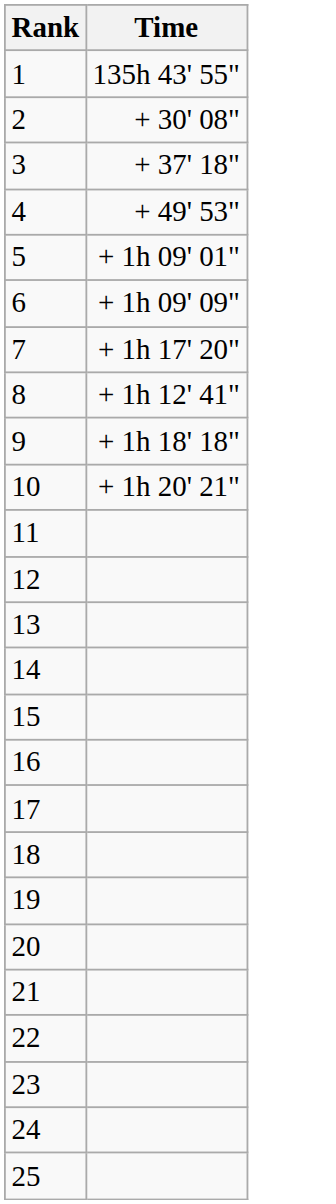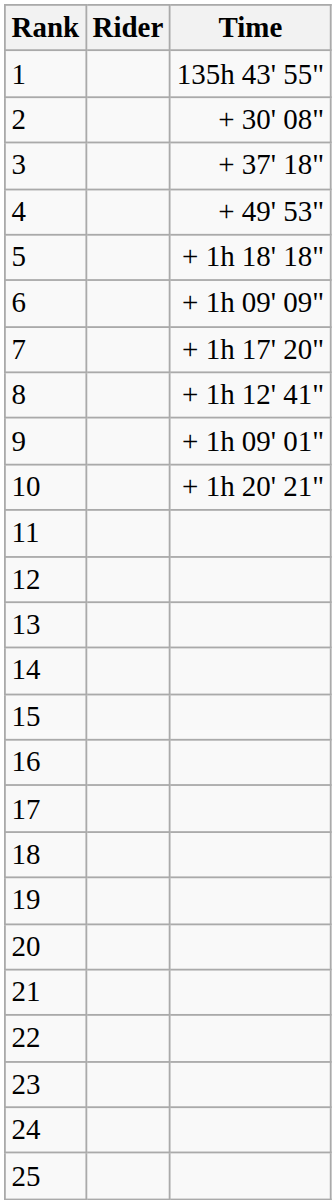+ column: Rider
5 | Time: + 1h 09' 01" -> + 1h 18' 18"
9 | Time: + 1h 18' 18" -> + 1h 09' 01"
